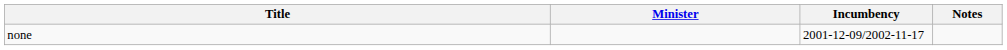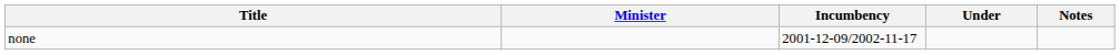+ column: Under
